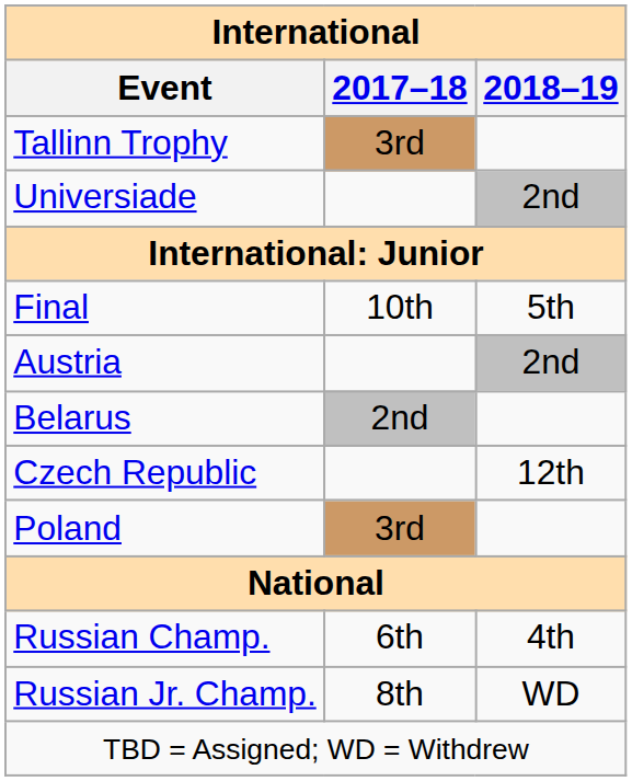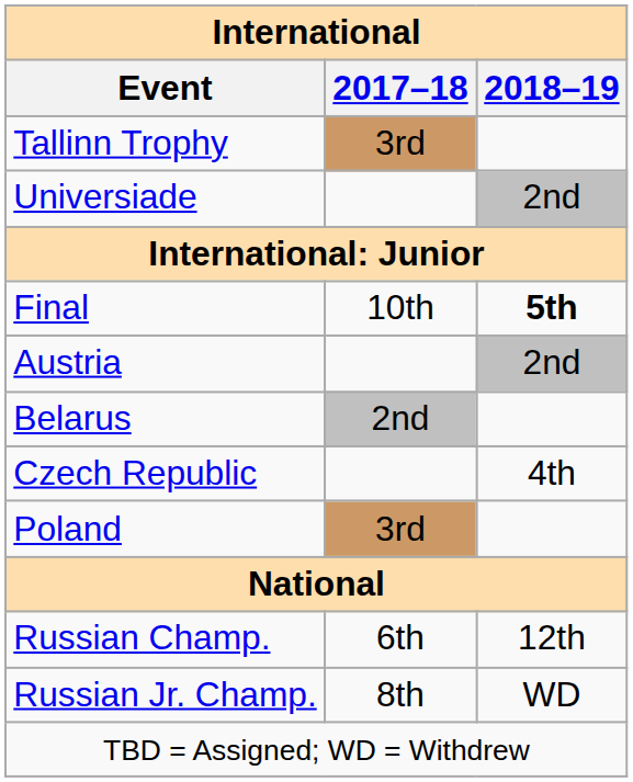Final | 2018–19: normal -> bold
Czech Republic | 2018–19: 12th -> 4th
Russian Champ. | 2018–19: 4th -> 12th
